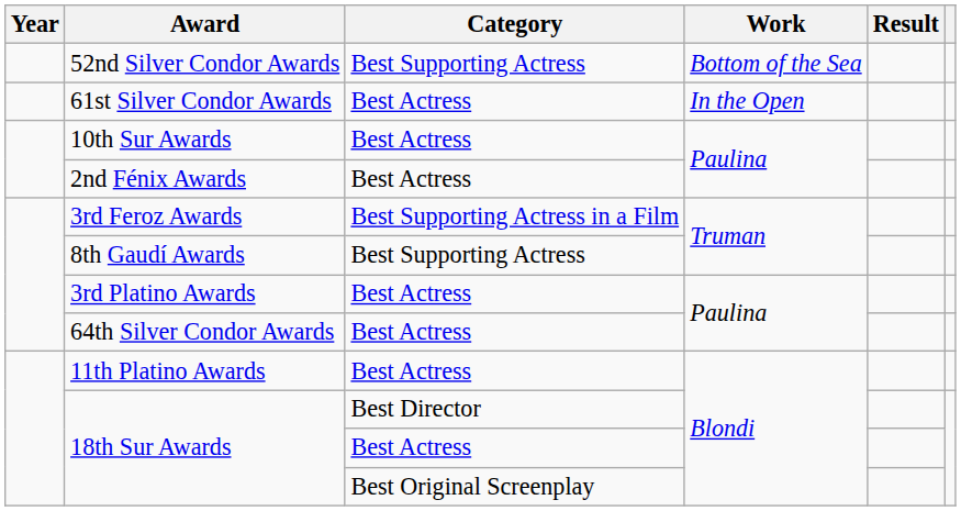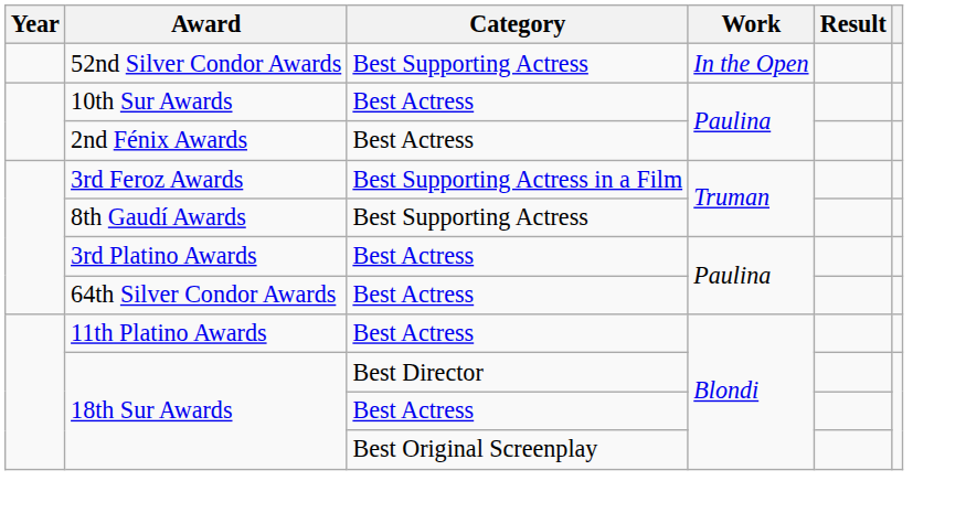52nd Silver Condor Awards | Work: Bottom of the Sea -> In the Open
- row: 61st Silver Condor Awards | Best Actress | In the Open
